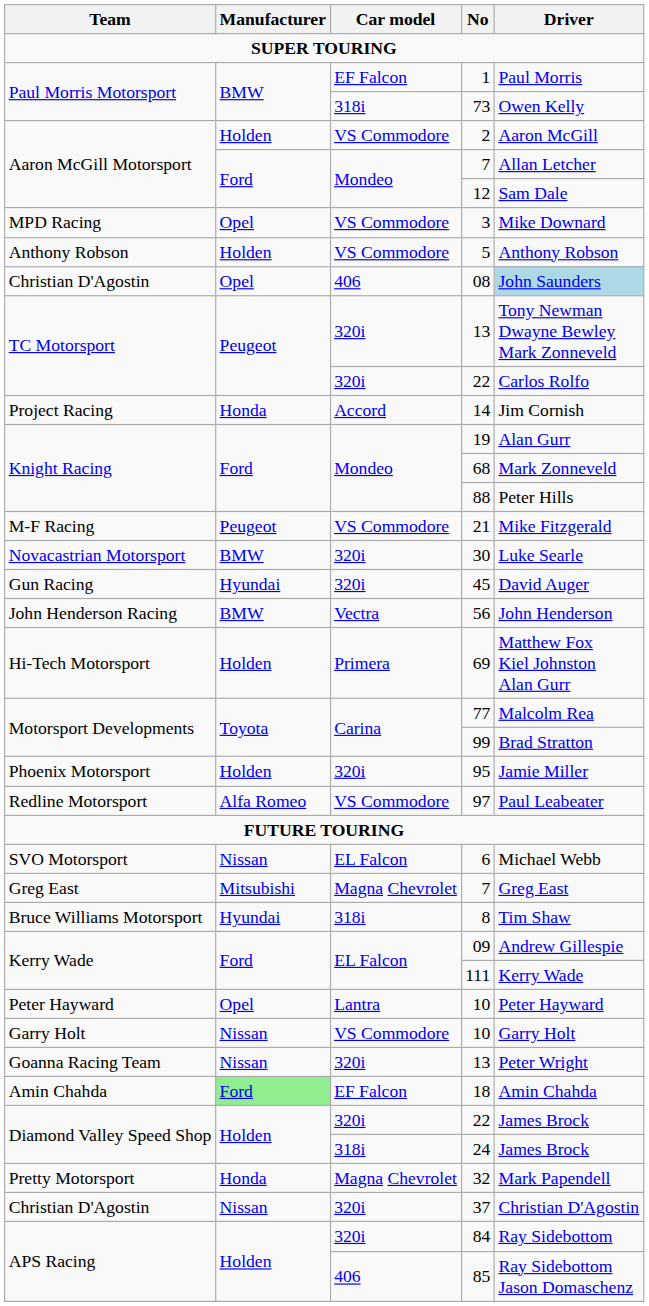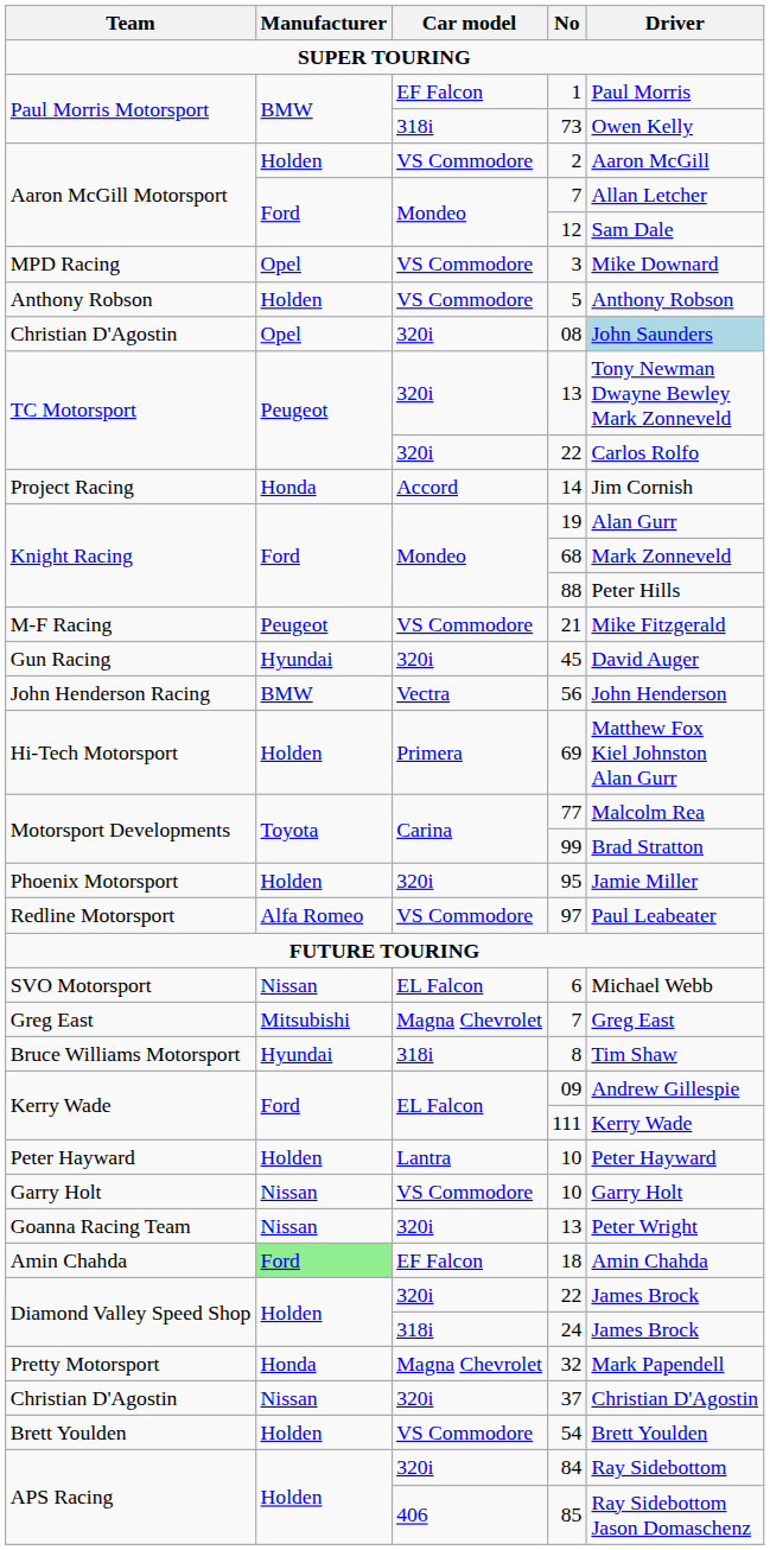08 | Car model: 406 -> 320i
- row: Novacastrian Motorsport | BMW | 320i | 30 | Luke Searle
Peter Hayward / 10 | Manufacturer: Opel -> Holden
+ row: Brett Youlden | Holden | VS Commodore | 54 | Brett Youlden
